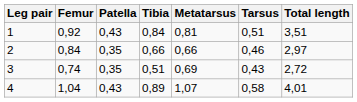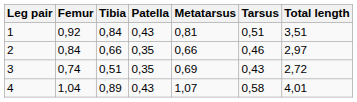columns swapped: Patella <-> Tibia
